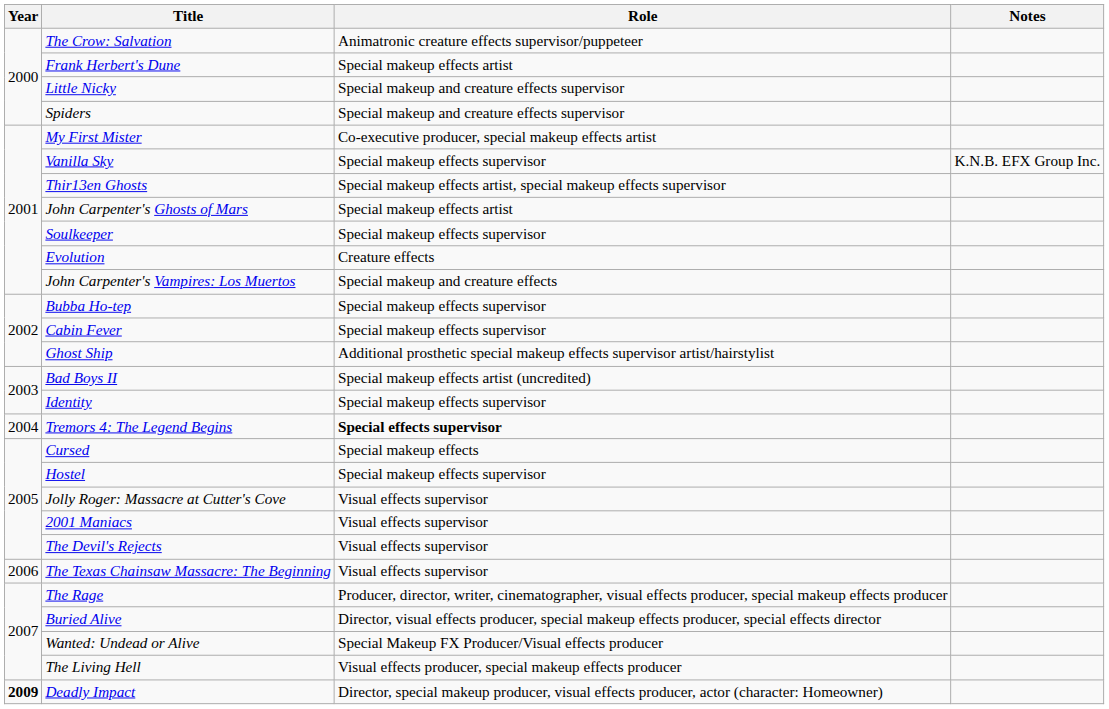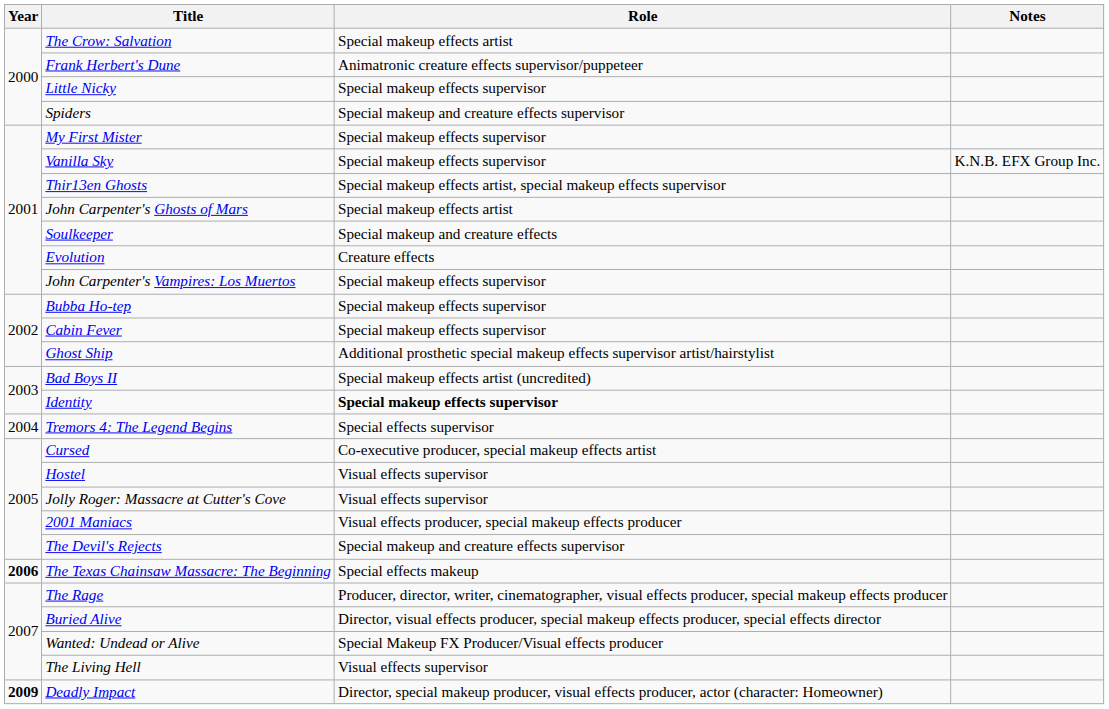The Crow: Salvation | Role: Animatronic creature effects supervisor/puppeteer -> Special makeup effects artist
Frank Herbert's Dune | Role: Special makeup effects artist -> Animatronic creature effects supervisor/puppeteer
Little Nicky | Role: Special makeup and creature effects supervisor -> Special makeup effects supervisor
My First Mister | Role: Co-executive producer, special makeup effects artist -> Special makeup effects supervisor
Soulkeeper | Role: Special makeup effects supervisor -> Special makeup and creature effects
John Carpenter's Vampires: Los Muertos | Role: Special makeup and creature effects -> Special makeup effects supervisor
Identity | Role: normal -> bold
Tremors 4: The Legend Begins | Role: bold -> normal
Cursed | Role: Special makeup effects -> Co-executive producer, special makeup effects artist
Hostel | Role: Special makeup effects supervisor -> Visual effects supervisor
2001 Maniacs | Role: Visual effects supervisor -> Visual effects producer, special makeup effects producer
The Devil's Rejects | Role: Visual effects supervisor -> Special makeup and creature effects supervisor
The Texas Chainsaw Massacre: The Beginning | Year: normal -> bold
The Texas Chainsaw Massacre: The Beginning | Role: Visual effects supervisor -> Special effects makeup
The Living Hell | Role: Visual effects producer, special makeup effects producer -> Visual effects supervisor
